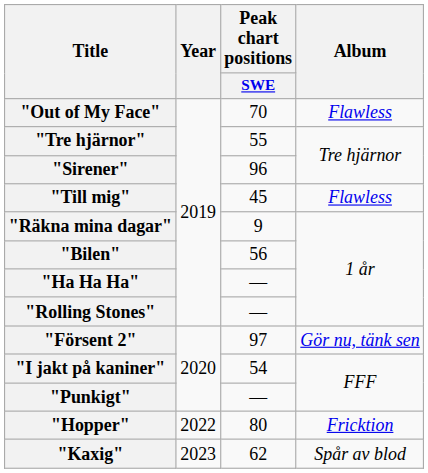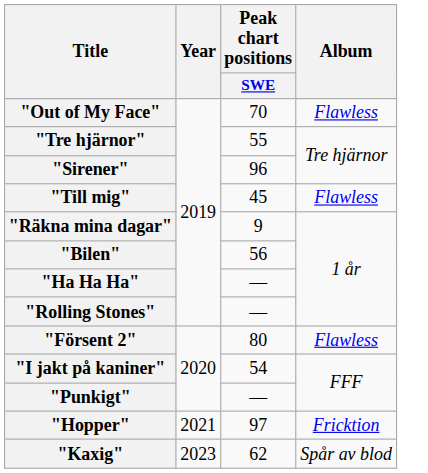"Försent 2" | Peak chart positions / SWE: 97 -> 80
"Försent 2" | Album: Gör nu, tänk sen -> Flawless
"Hopper" | Year: 2022 -> 2021
"Hopper" | Peak chart positions / SWE: 80 -> 97
